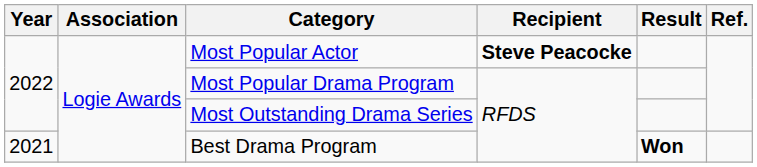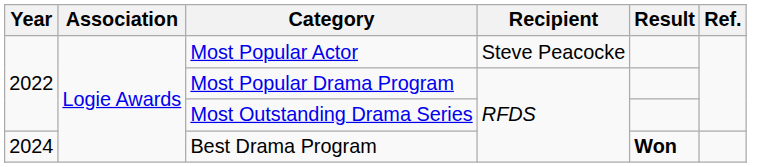Most Popular Actor | Recipient: bold -> normal
Best Drama Program | Year: 2021 -> 2024
